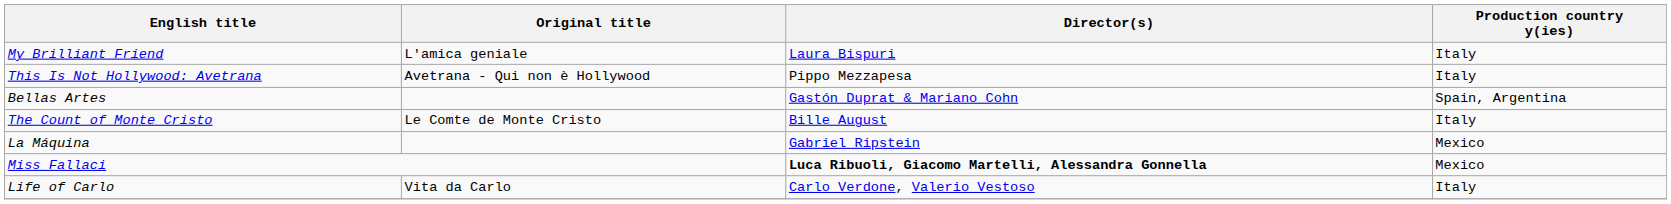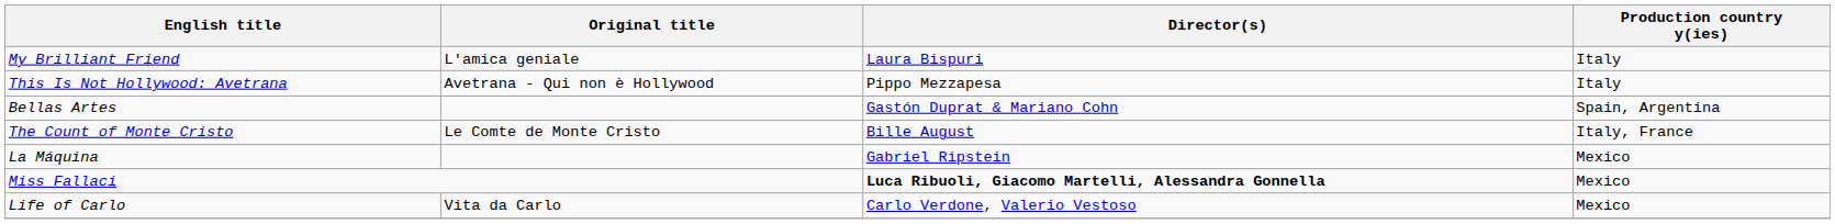The Count of Monte Cristo | Production country y(ies): Italy -> Italy, France
Life of Carlo | Production country y(ies): Italy -> Mexico
